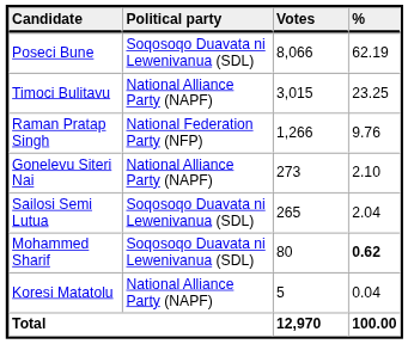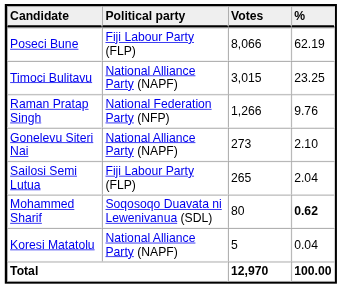Poseci Bune | Political party: Soqosoqo Duavata ni Lewenivanua (SDL) -> Fiji Labour Party (FLP)
Sailosi Semi Lutua | Political party: Soqosoqo Duavata ni Lewenivanua (SDL) -> Fiji Labour Party (FLP)
